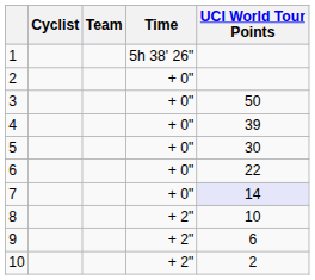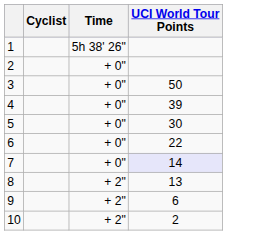- column: Team
8 | UCI World Tour Points: 10 -> 13
